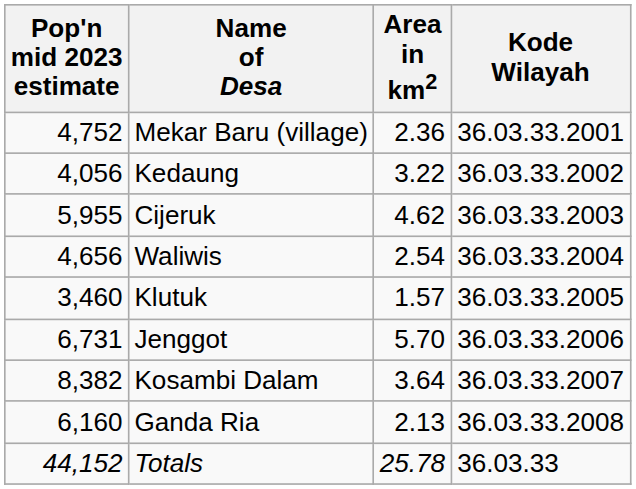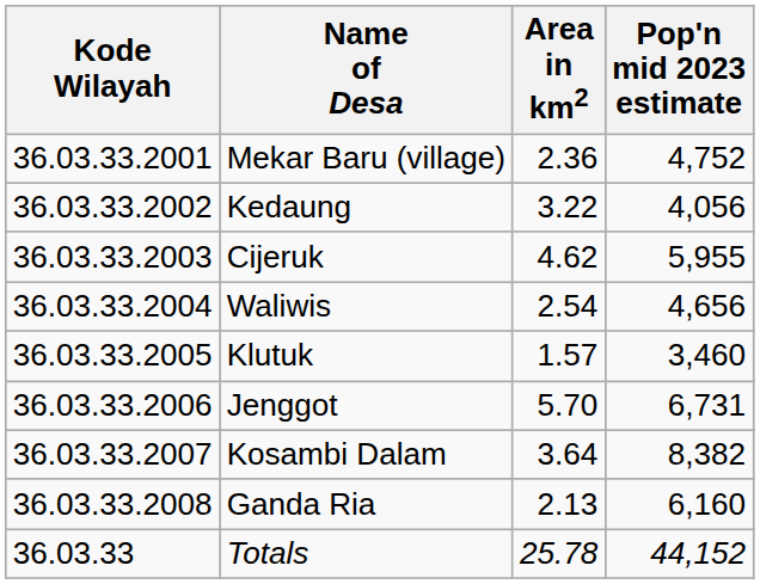columns swapped: Kode Wilayah <-> Pop'n mid 2023 estimate
